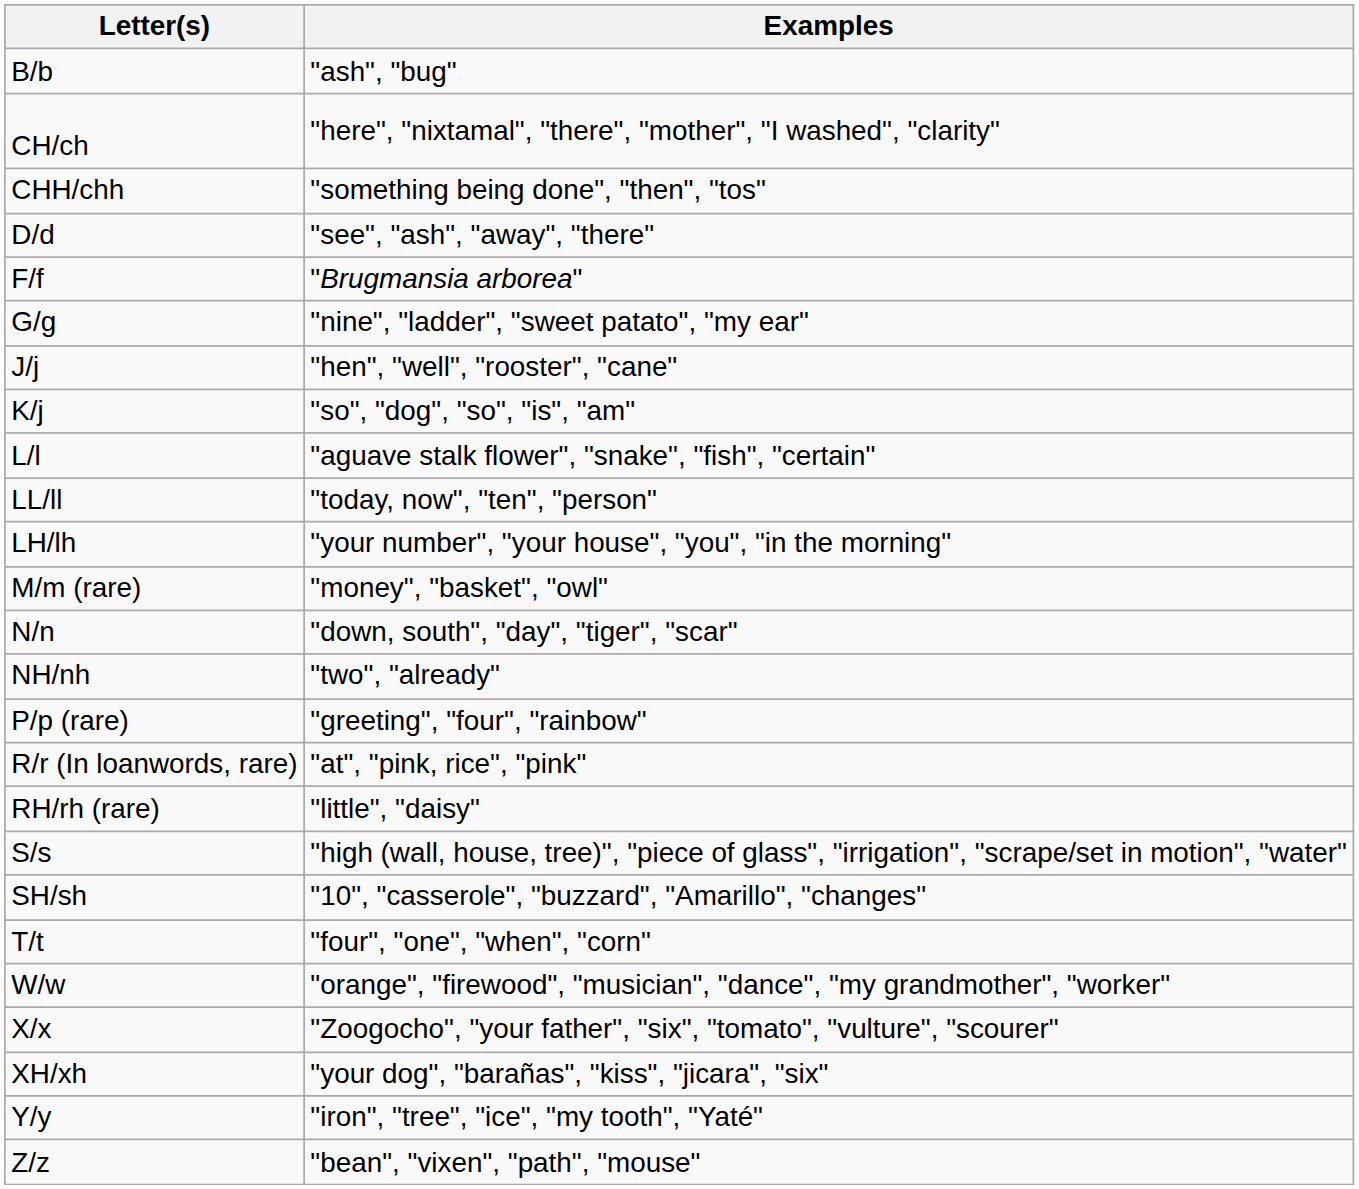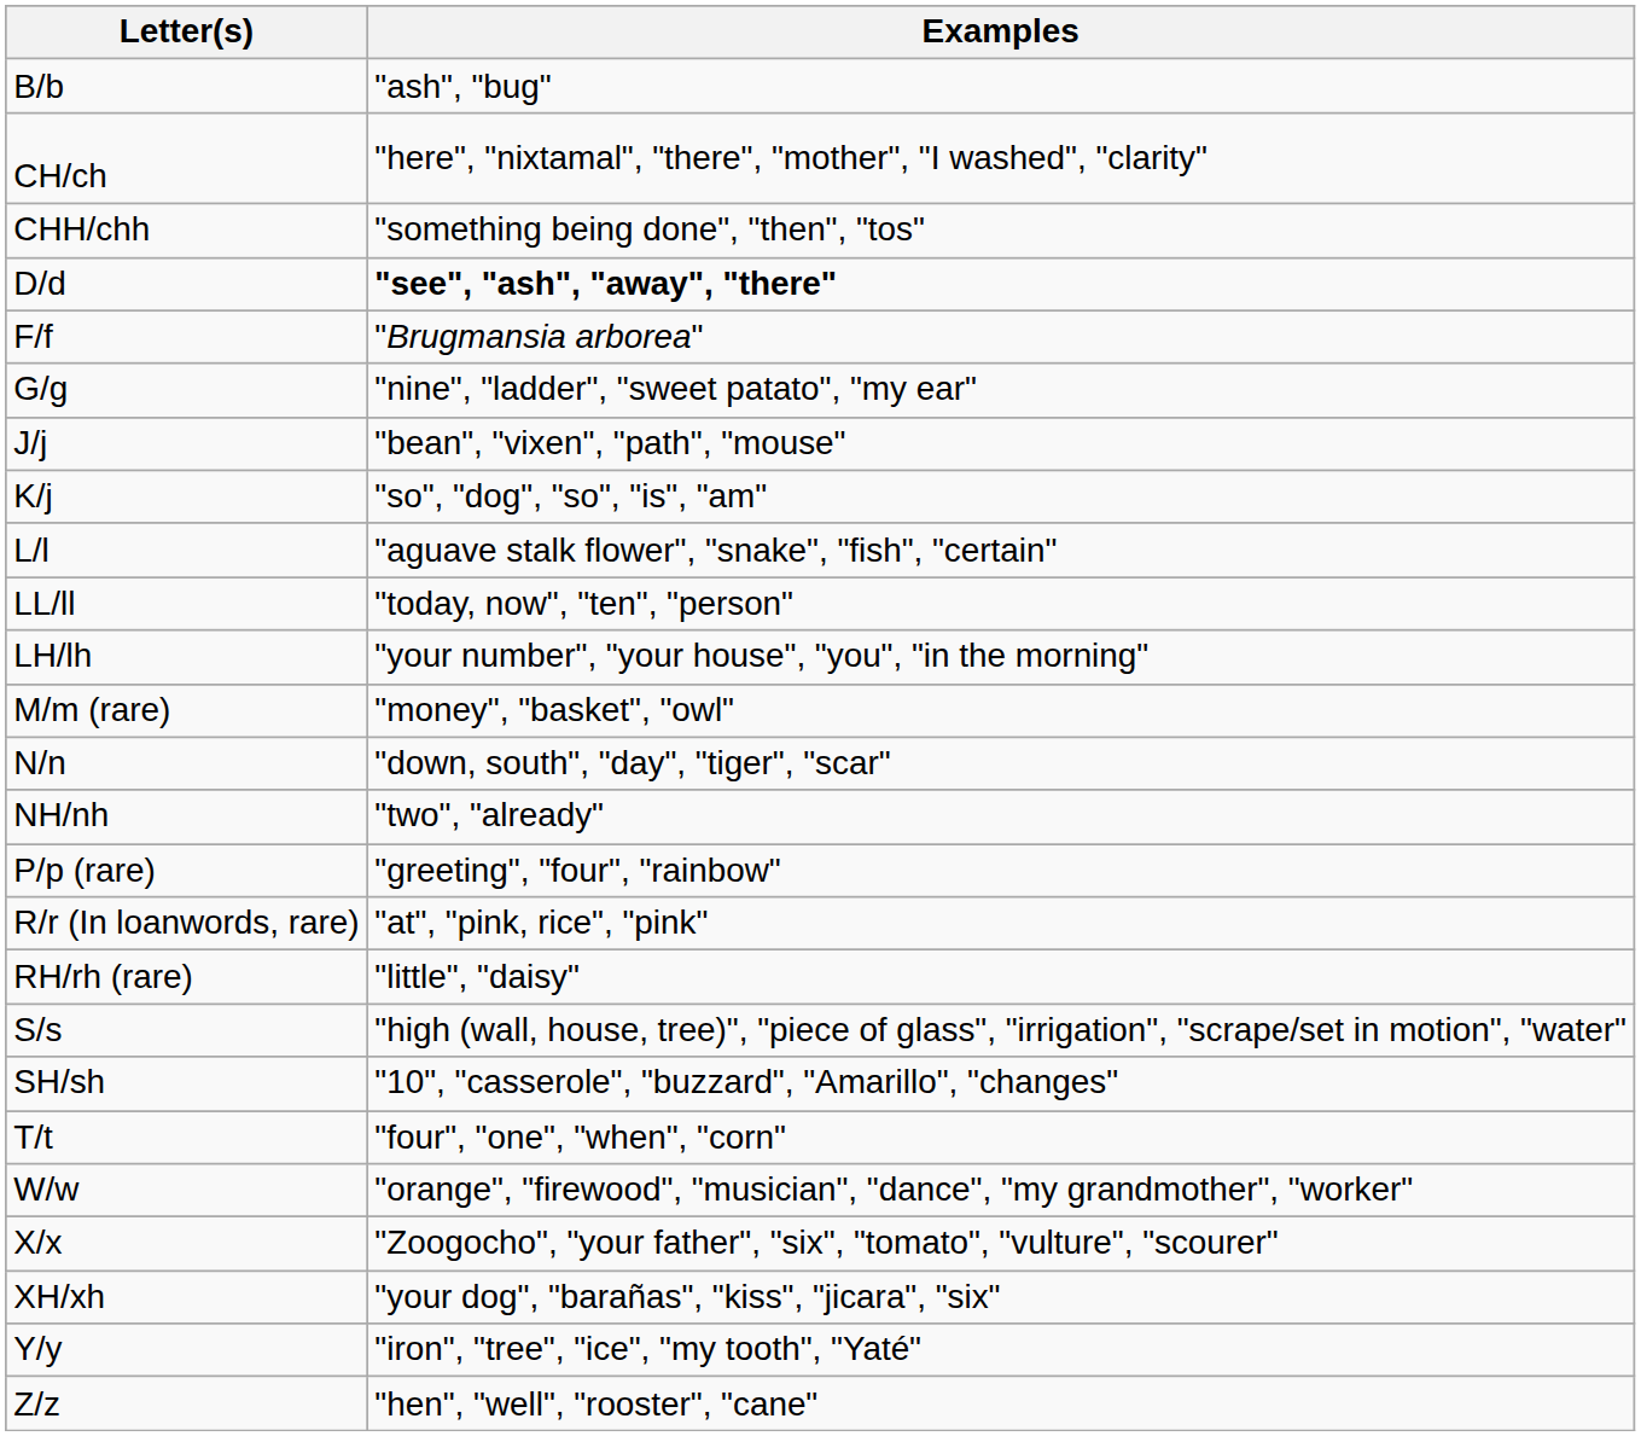D/d | Examples: normal -> bold
J/j | Examples: "hen", "well", "rooster", "cane" -> "bean", "vixen", "path", "mouse"
Z/z | Examples: "bean", "vixen", "path", "mouse" -> "hen", "well", "rooster", "cane"
